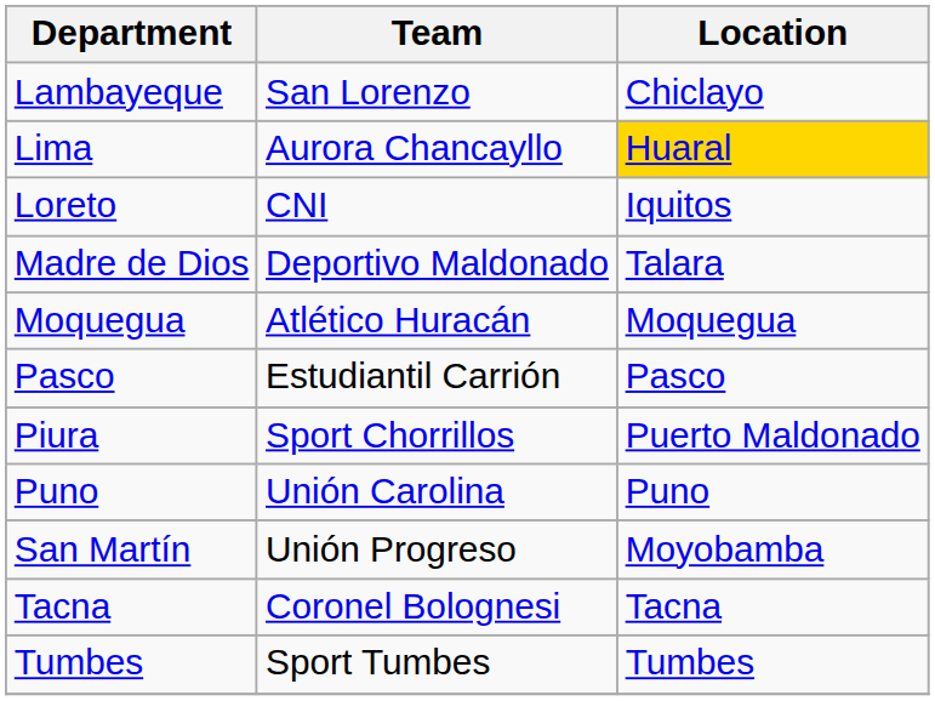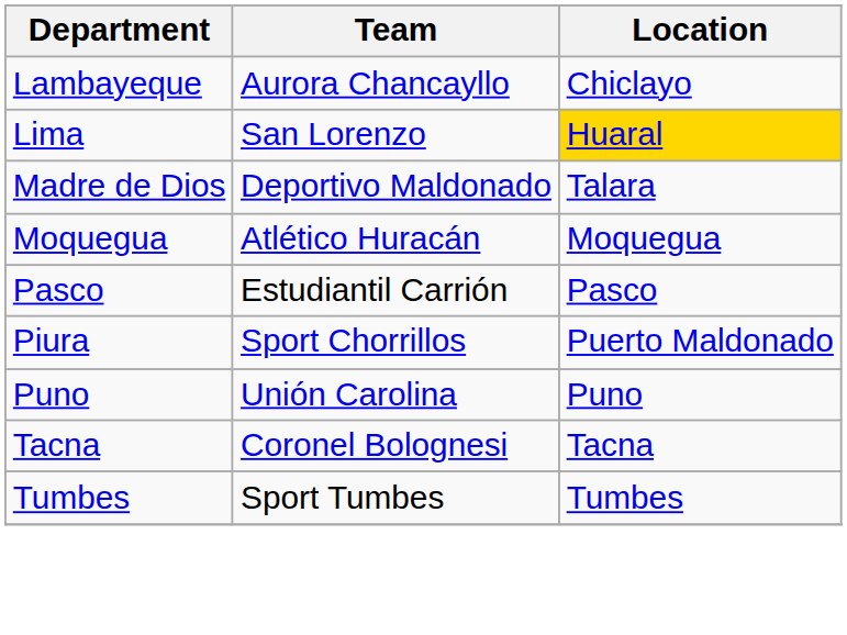Lambayeque | Team: San Lorenzo -> Aurora Chancayllo
Lima | Team: Aurora Chancayllo -> San Lorenzo
- row: Loreto | CNI | Iquitos
- row: San Martín | Unión Progreso | Moyobamba
